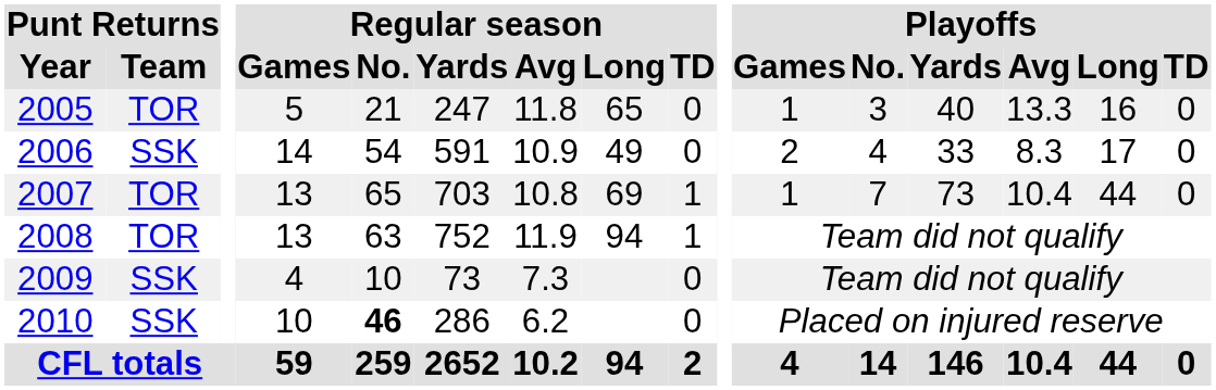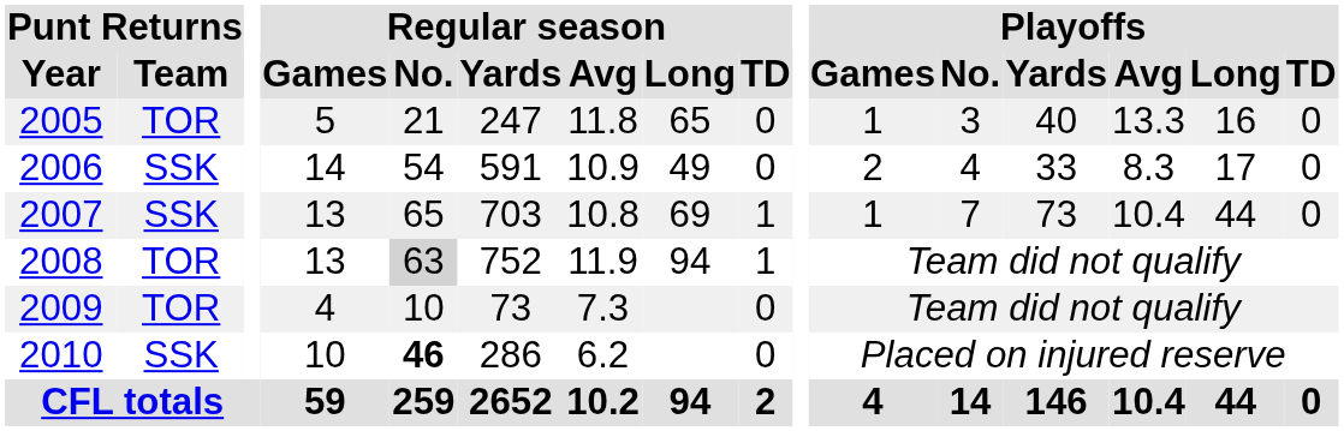2007 | Punt Returns / Team: TOR -> SSK
2008 | Regular season / No.: no background -> lightgrey background
2009 | Punt Returns / Team: SSK -> TOR
